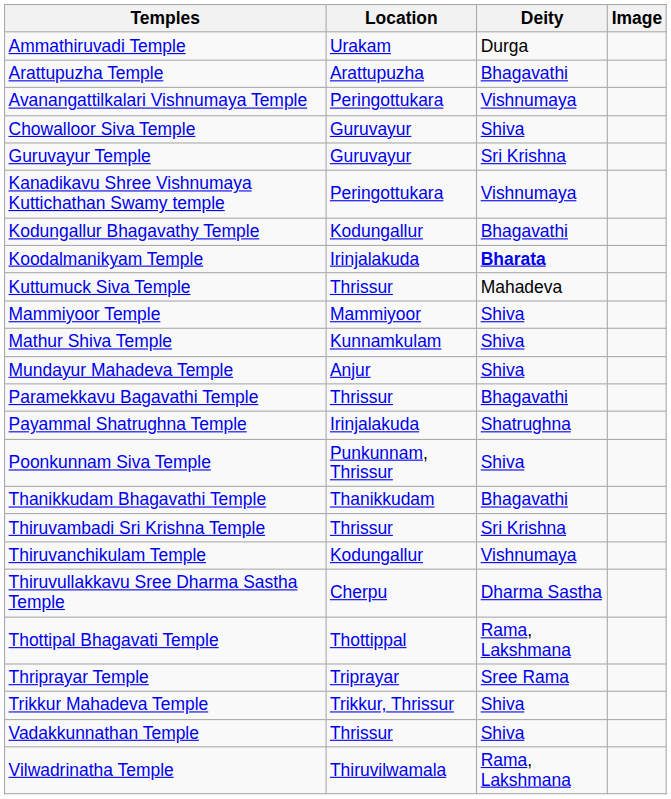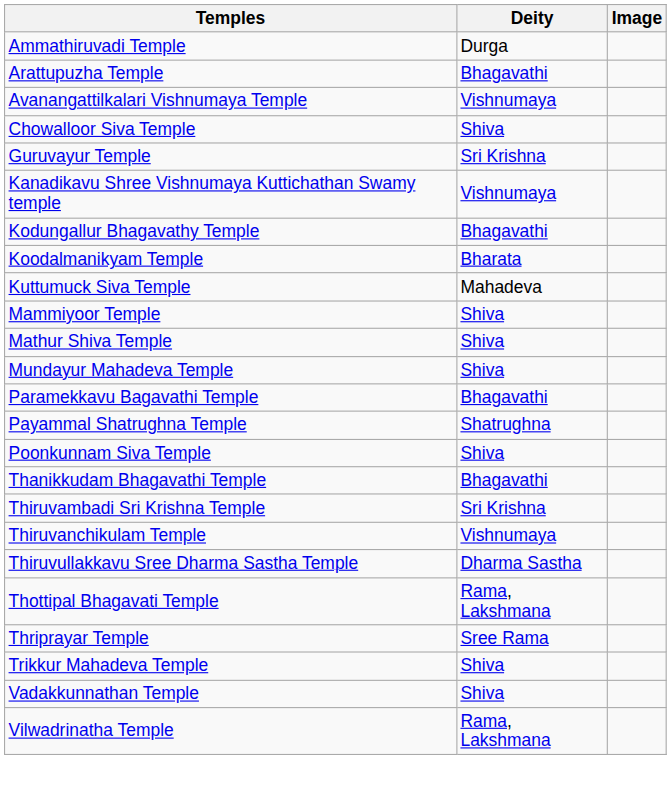- column: Location | Urakam | Arattupuzha | Peringottukara | Guruvayur | Guruvayur | Peringottukara | Kodungallur | Irinjalakuda | Thrissur | Mammiyoor | Kunnamkulam | Anjur | Thrissur | Irinjalakuda | Punkunnam, Thrissur | Thanikkudam | Thrissur | Kodungallur | Cherpu | Thottippal | Triprayar | Trikkur, Thrissur | Thrissur | Thiruvilwamala
Koodalmanikyam Temple | Deity: bold -> normal
